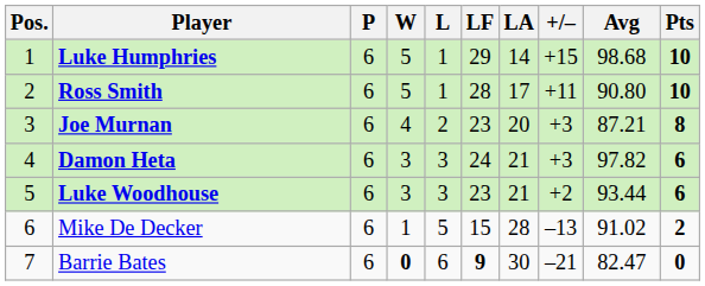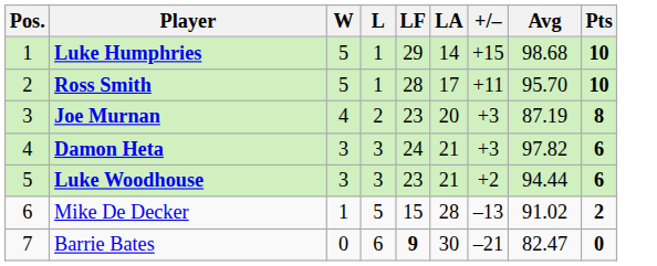- column: P | 6 | 6 | 6 | 6 | 6 | 6 | 6
Ross Smith | Avg: 90.80 -> 95.70
Joe Murnan | Avg: 87.21 -> 87.19
Luke Woodhouse | Avg: 93.44 -> 94.44
Barrie Bates | W: bold -> normal
